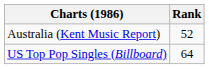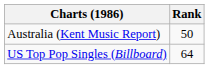Australia (Kent Music Report) | Rank: 52 -> 50
